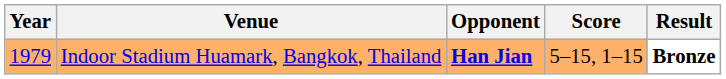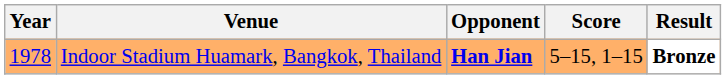Indoor Stadium Huamark, Bangkok, Thailand | Year: 1979 -> 1978
